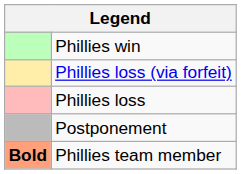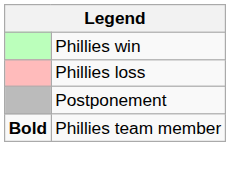- row: Phillies loss (via forfeit)
Phillies team member | column 1: lightsalmon background -> no background
